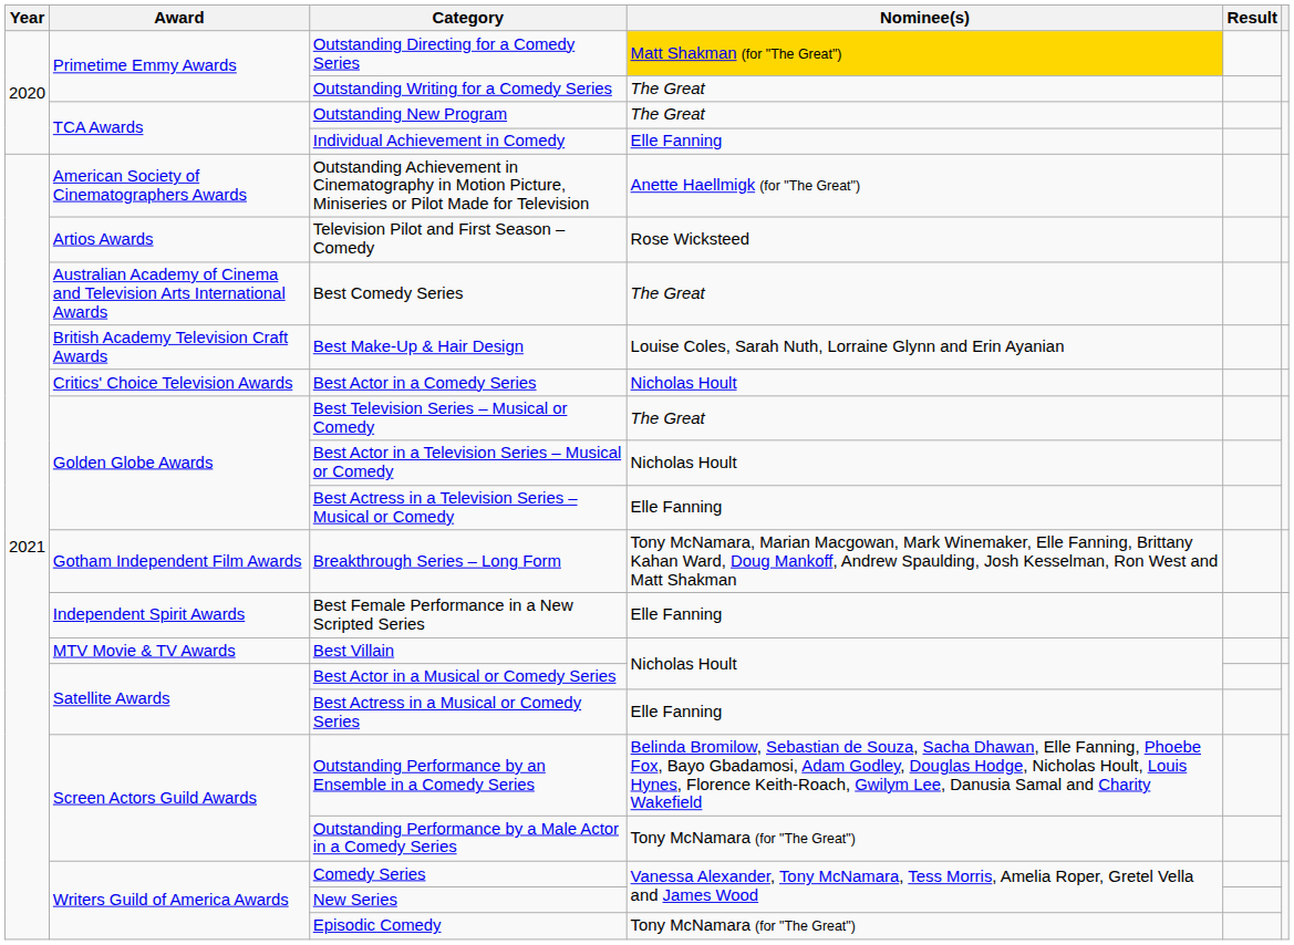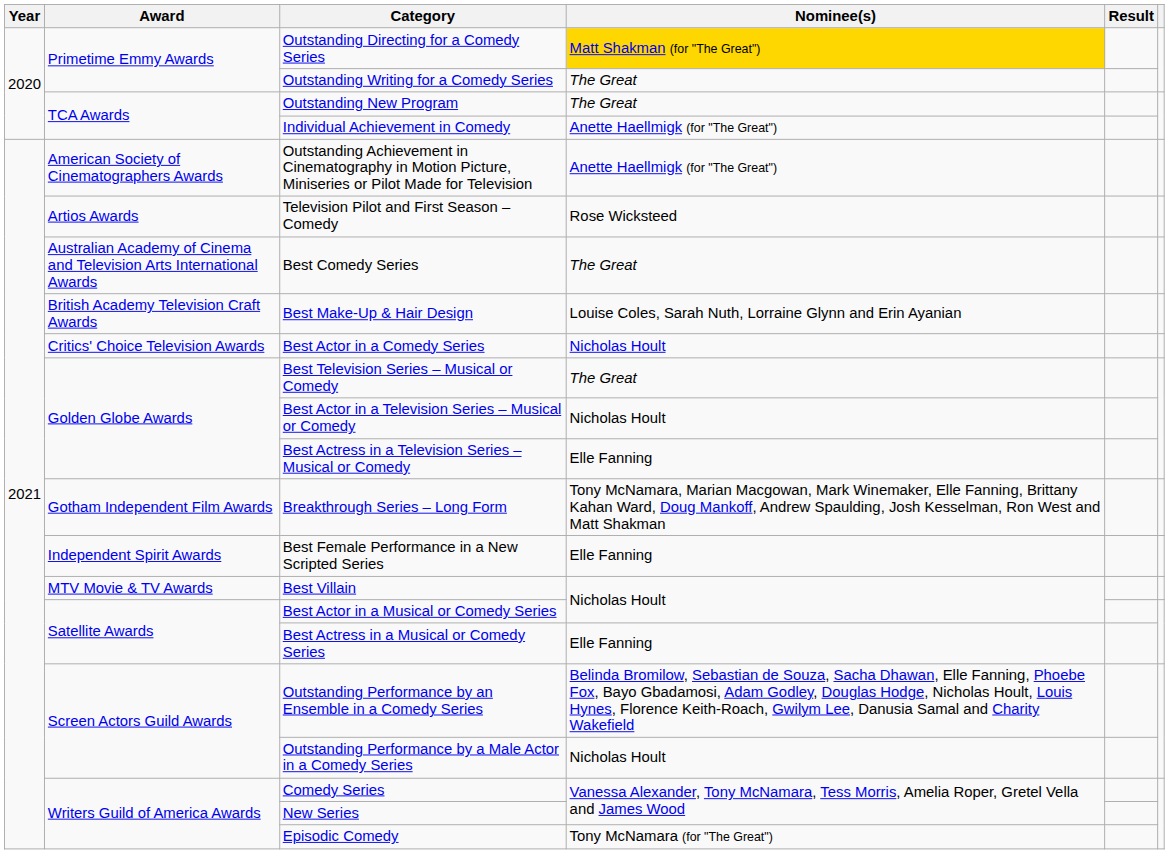Individual Achievement in Comedy | Nominee(s): Elle Fanning -> Anette Haellmigk (for "The Great")
Outstanding Performance by a Male Actor in a Comedy Series | Nominee(s): Tony McNamara (for "The Great") -> Nicholas Hoult
